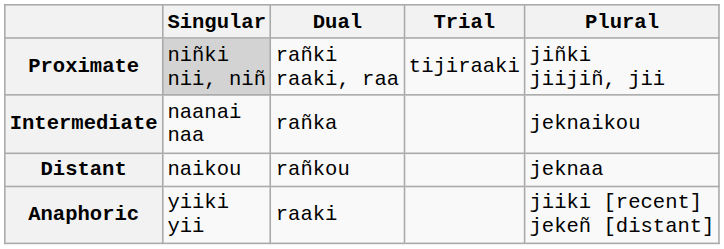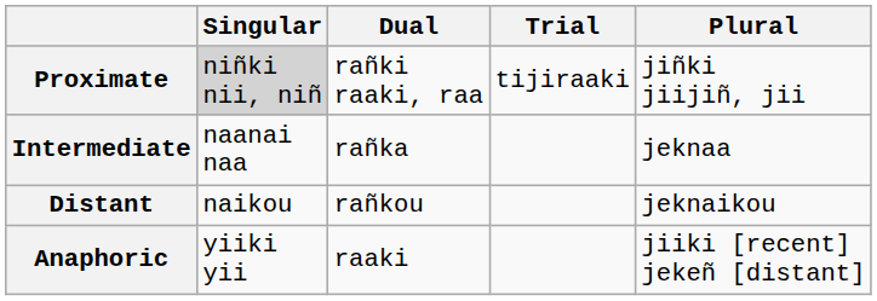Intermediate | Plural: jeknaikou -> jeknaa
Distant | Plural: jeknaa -> jeknaikou
